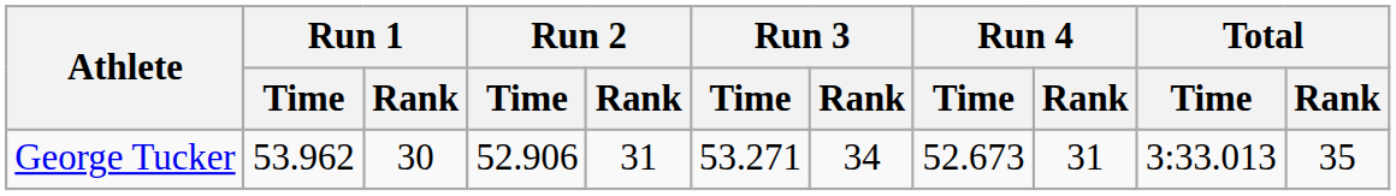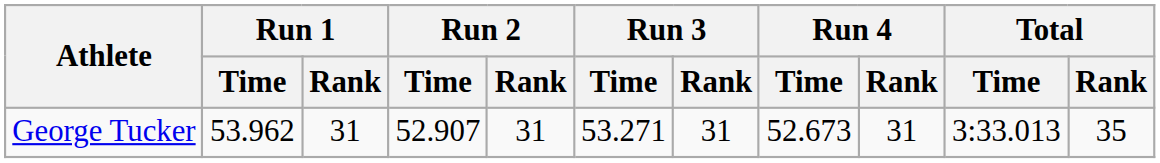George Tucker | Run 1 / Rank: 30 -> 31
George Tucker | Run 2 / Time: 52.906 -> 52.907
George Tucker | Run 3 / Rank: 34 -> 31
